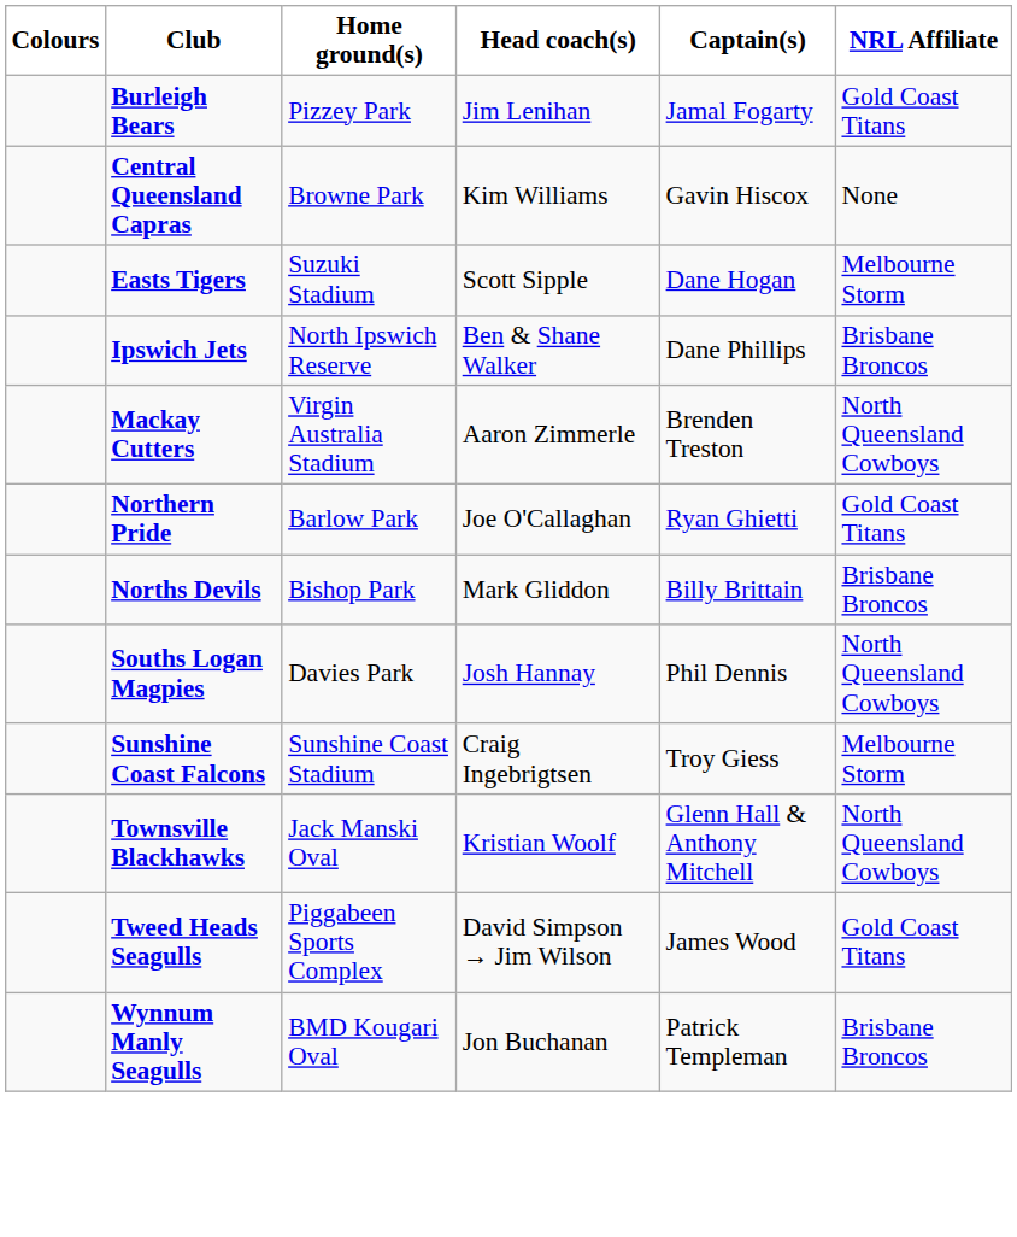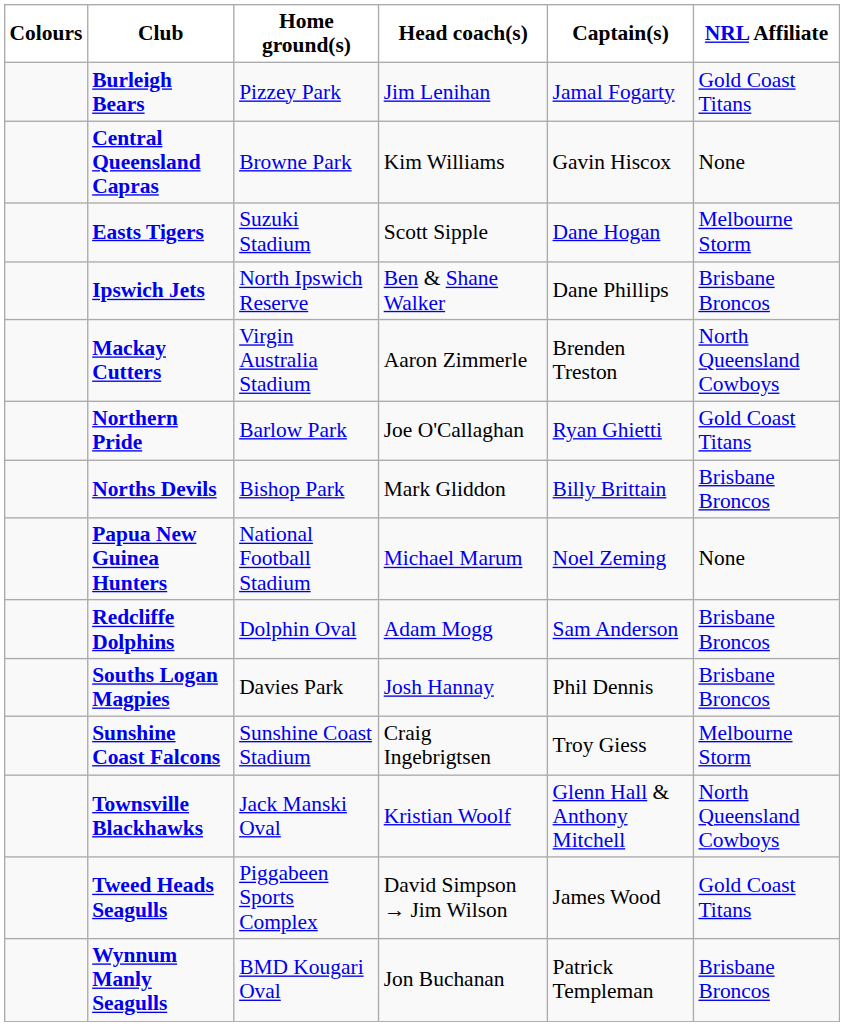+ row: Papua New Guinea Hunters | National Football Stadium | Michael Marum | Noel Zeming | None
+ row: Redcliffe Dolphins | Dolphin Oval | Adam Mogg | Sam Anderson | Brisbane Broncos
Souths Logan Magpies | NRL Affiliate: North Queensland Cowboys -> Brisbane Broncos
